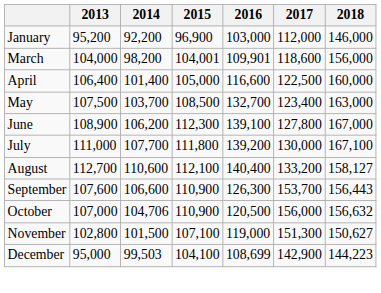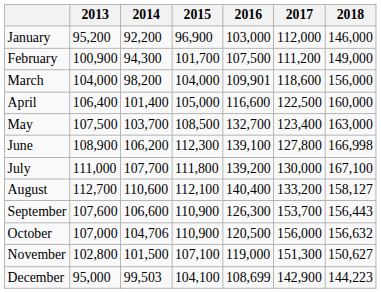+ row: February | 100,900 | 94,300 | 101,700 | 107,500 | 111,200 | 149,000
March | 2015: 104,001 -> 104,000
June | 2018: 167,000 -> 166,998
